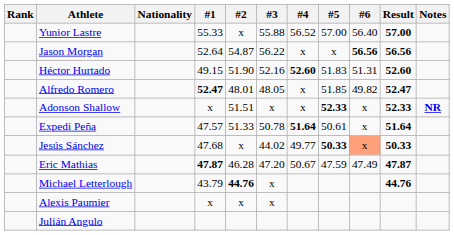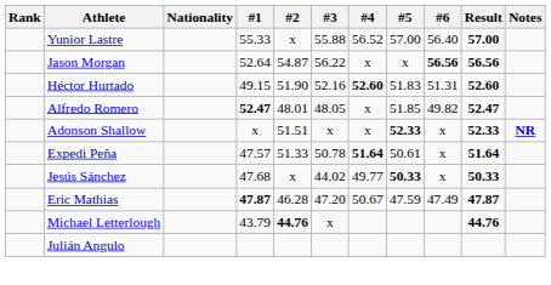Jesús Sánchez | #6: lightsalmon background -> no background
- row: Alexis Paumier | x | x | x
